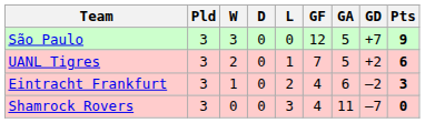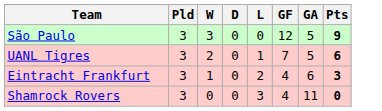- column: GD | +7 | +2 | –2 | –7
